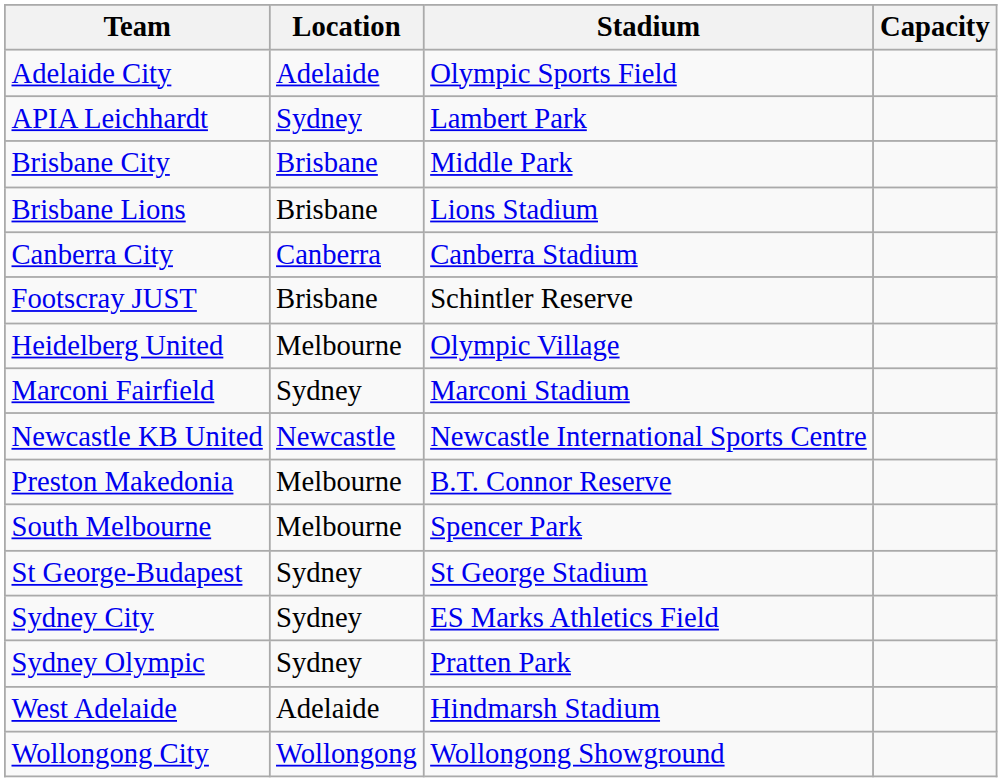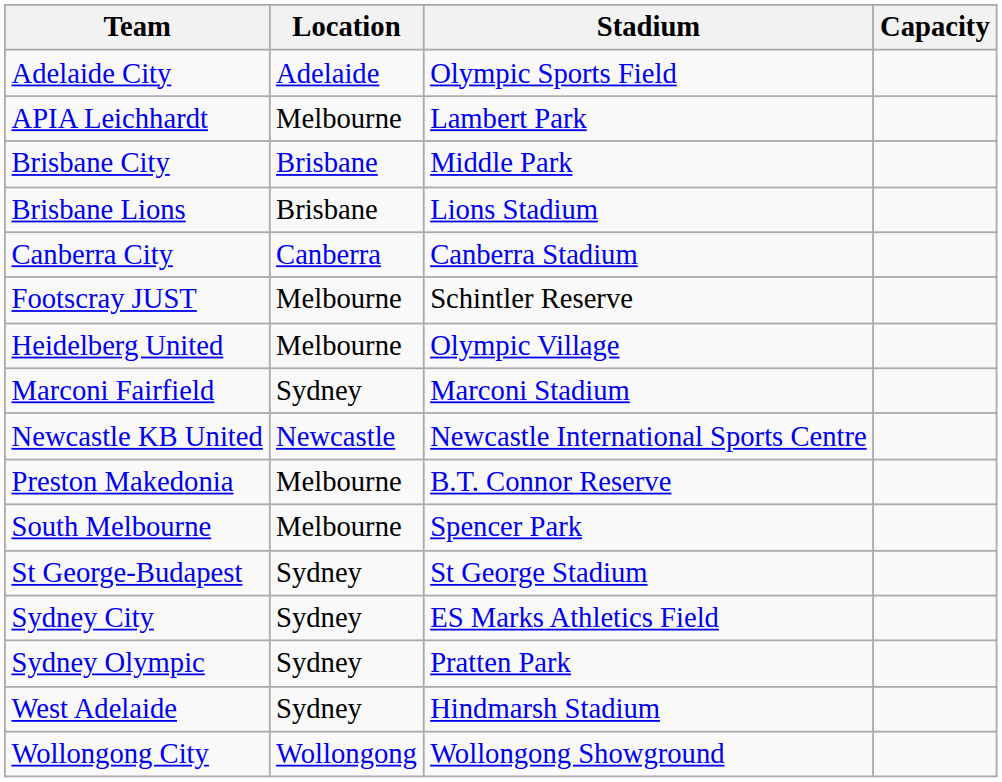APIA Leichhardt | Location: Sydney -> Melbourne
Footscray JUST | Location: Brisbane -> Melbourne
West Adelaide | Location: Adelaide -> Sydney
